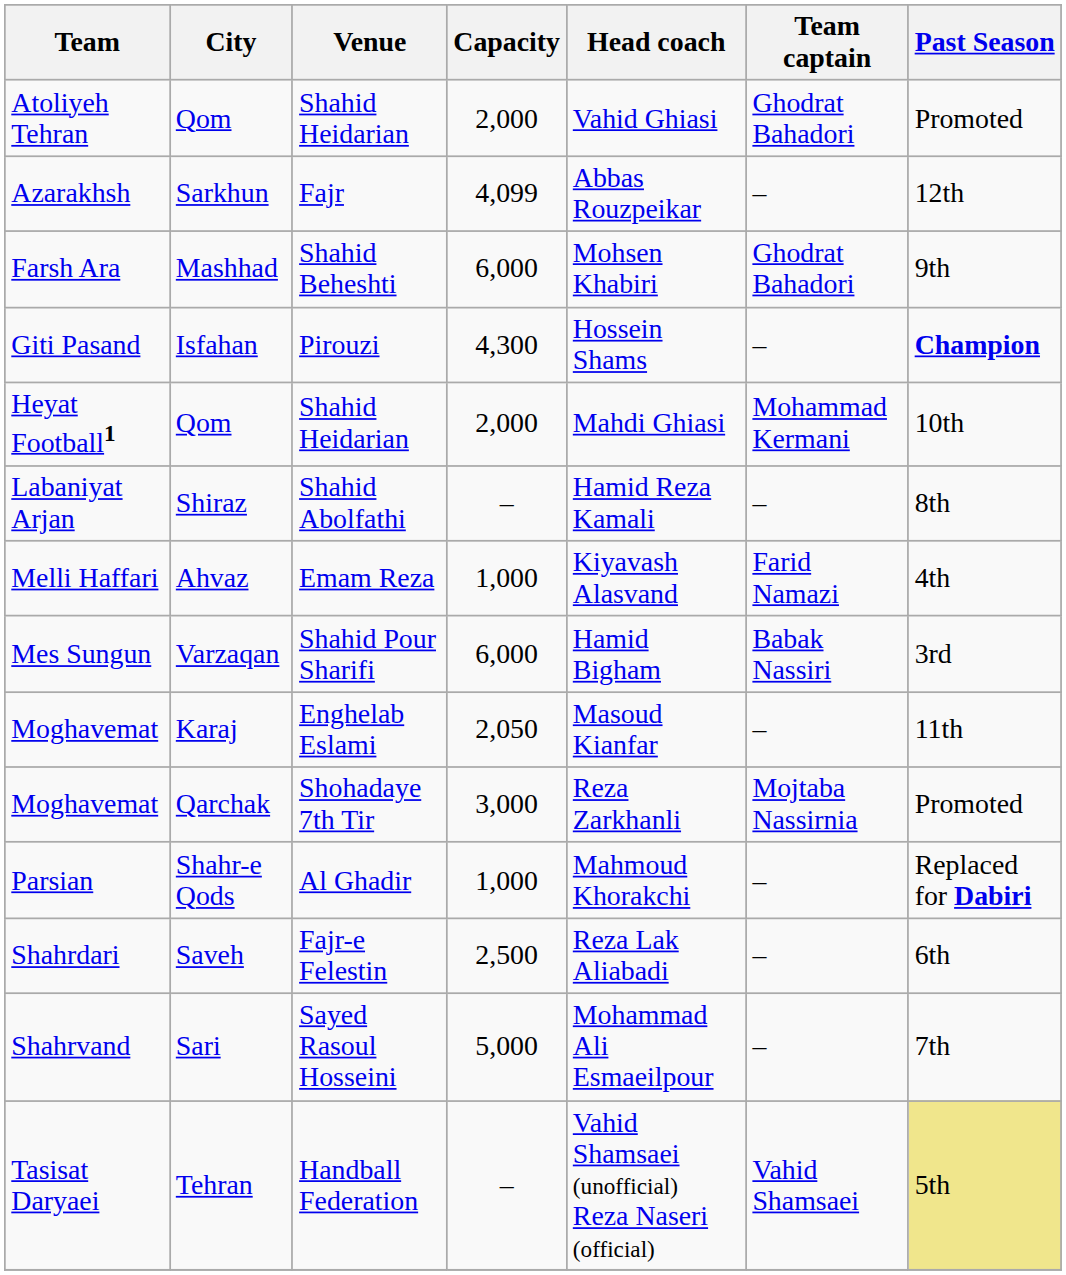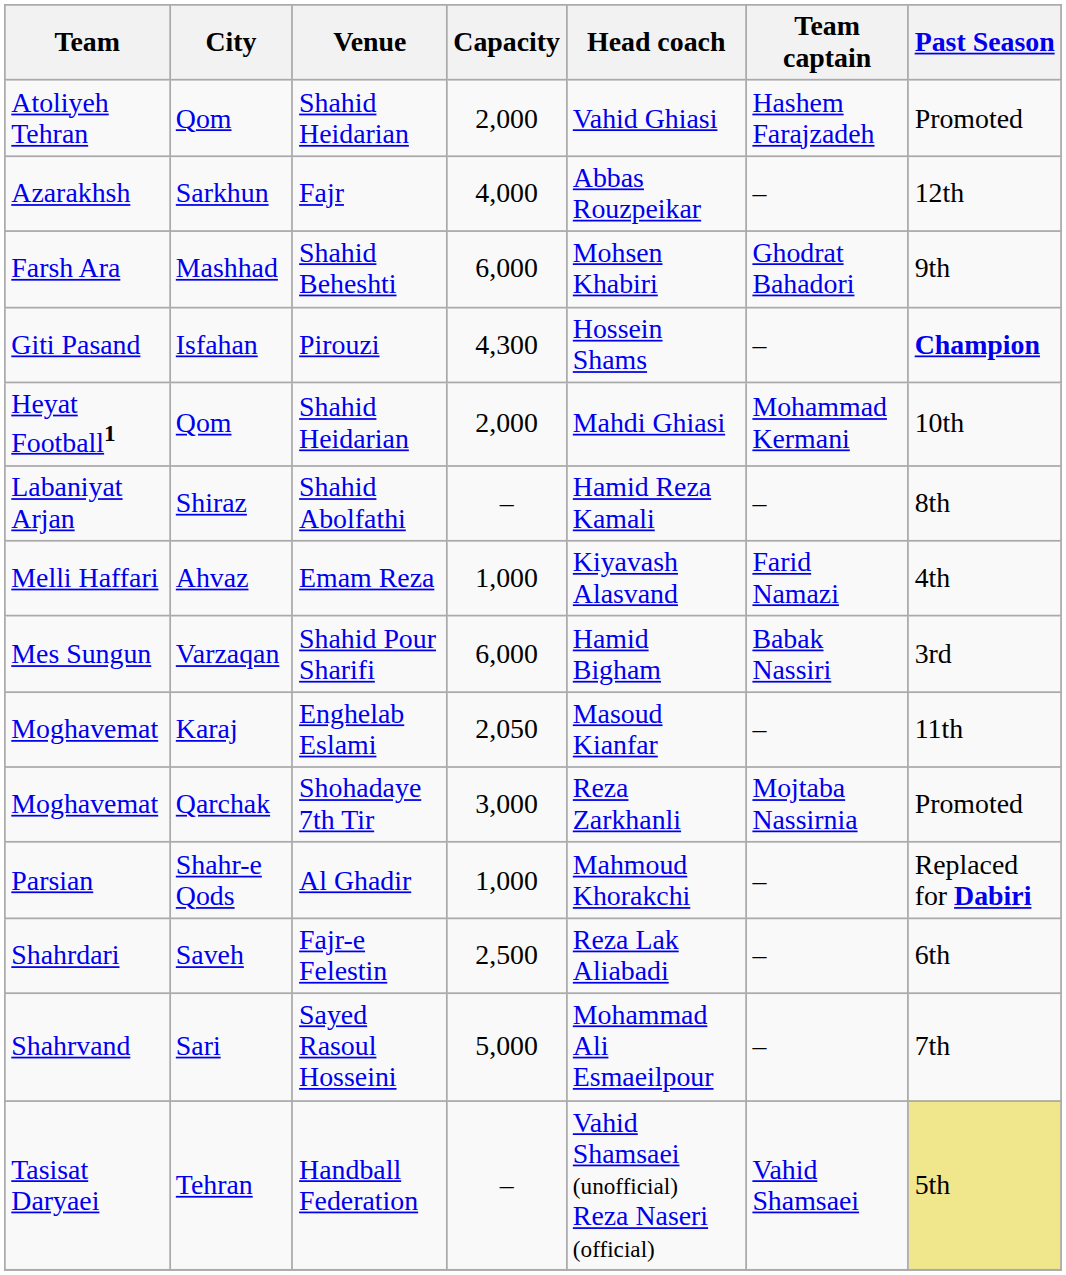Atoliyeh Tehran | Team captain: Ghodrat Bahadori -> Hashem Farajzadeh
Azarakhsh | Capacity: 4,099 -> 4,000
